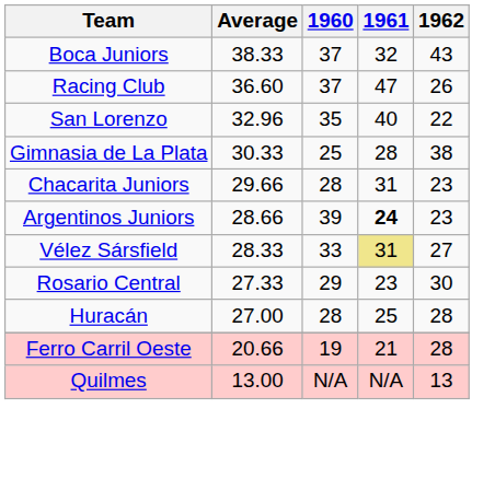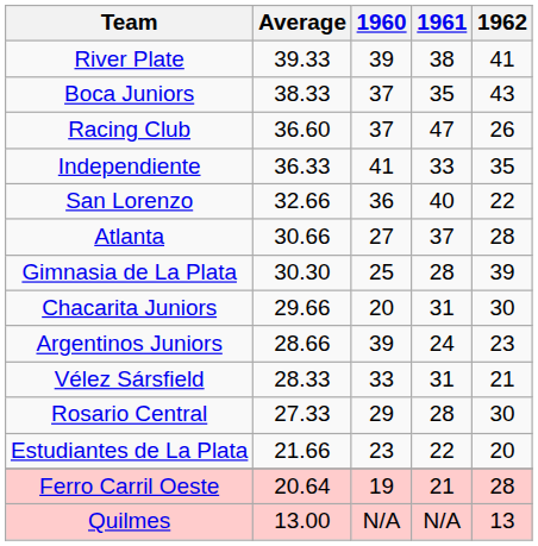+ row: River Plate | 39.33 | 39 | 38 | 41
Boca Juniors | 1961: 32 -> 35
+ row: Independiente | 36.33 | 41 | 33 | 35
San Lorenzo | Average: 32.96 -> 32.66
San Lorenzo | 1960: 35 -> 36
+ row: Atlanta | 30.66 | 27 | 37 | 28
Gimnasia de La Plata | Average: 30.33 -> 30.30
Gimnasia de La Plata | 1962: 38 -> 39
Chacarita Juniors | 1960: 28 -> 20
Chacarita Juniors | 1962: 23 -> 30
Argentinos Juniors | 1961: bold -> normal
Vélez Sársfield | 1961: khaki background -> no background
Vélez Sársfield | 1962: 27 -> 21
Rosario Central | 1961: 23 -> 28
- row: Huracán | 27.00 | 28 | 25 | 28
+ row: Estudiantes de La Plata | 21.66 | 23 | 22 | 20
Ferro Carril Oeste | Average: 20.66 -> 20.64
